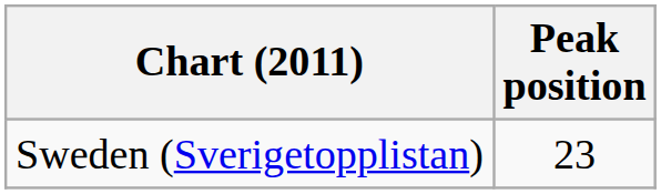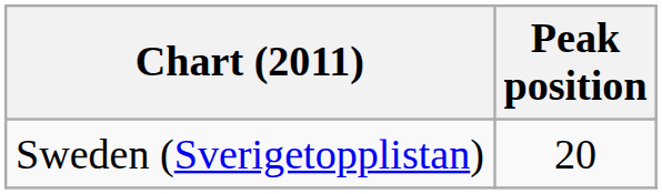Sweden (Sverigetopplistan) | Peak position: 23 -> 20
